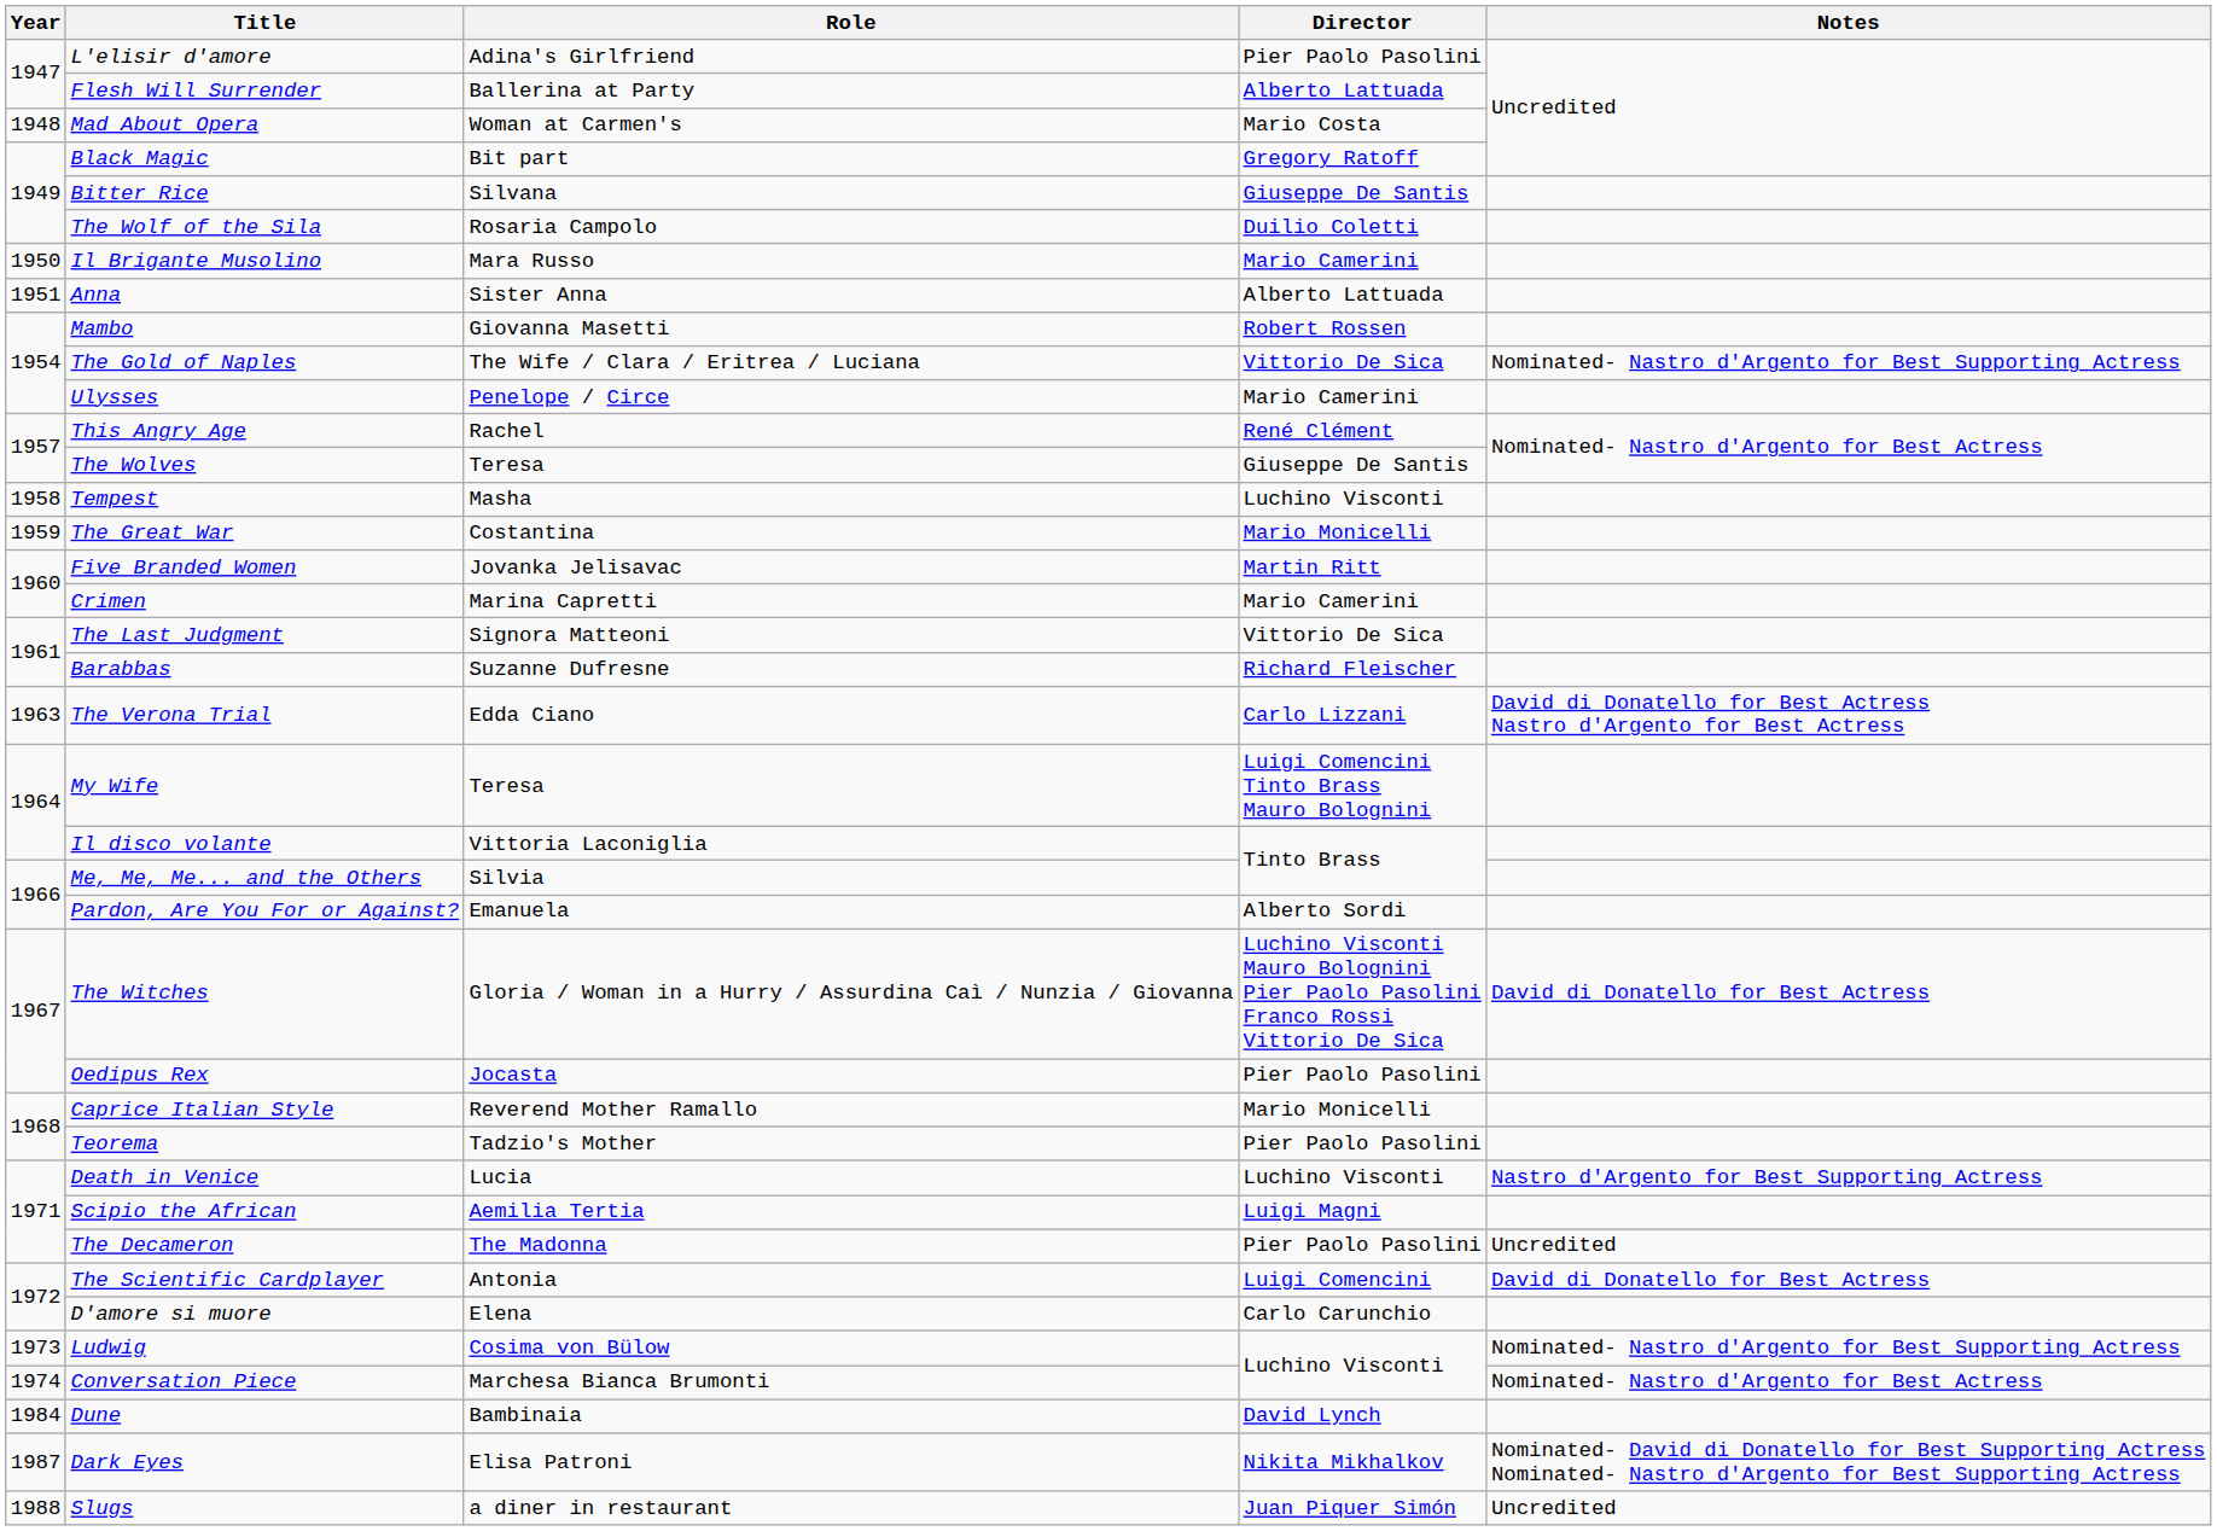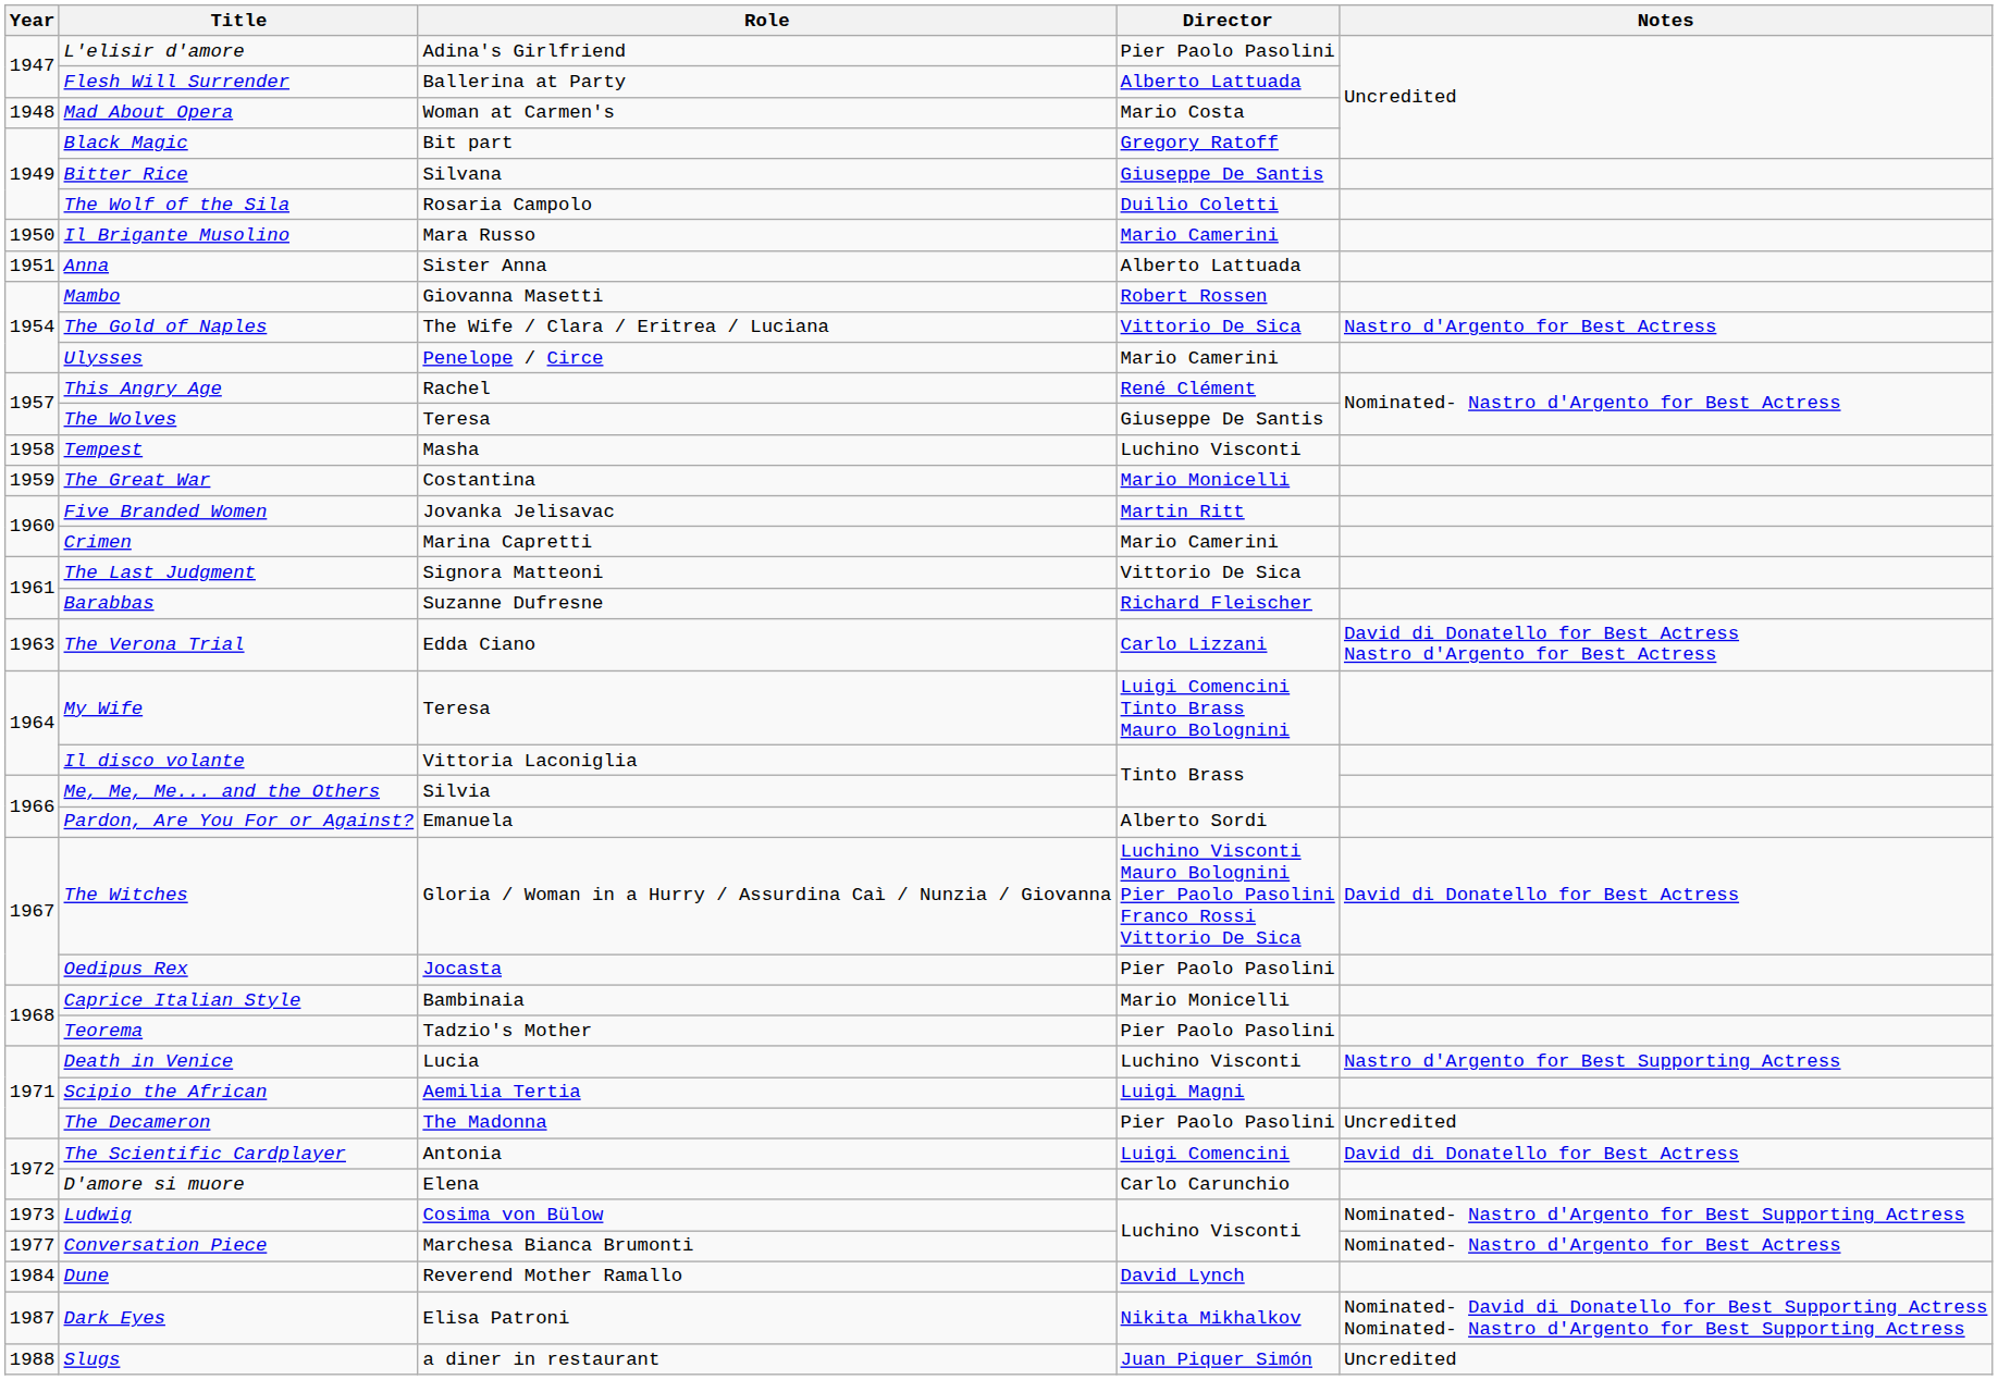The Gold of Naples | Notes: Nominated- Nastro d'Argento for Best Supporting Actress -> Nastro d'Argento for Best Actress
Caprice Italian Style | Role: Reverend Mother Ramallo -> Bambinaia
Conversation Piece | Year: 1974 -> 1977
Dune | Role: Bambinaia -> Reverend Mother Ramallo
